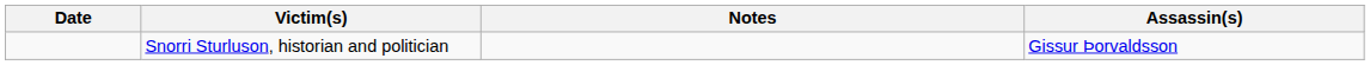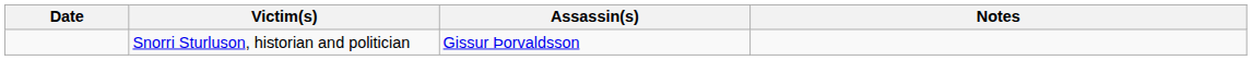columns swapped: Assassin(s) <-> Notes
